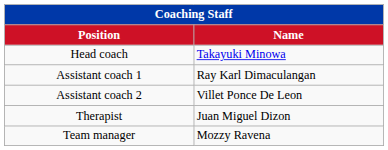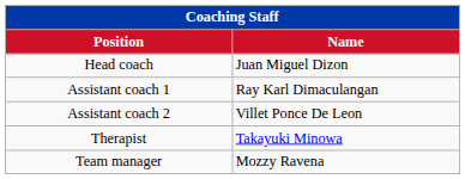Head coach | Name: Takayuki Minowa -> Juan Miguel Dizon
Therapist | Name: Juan Miguel Dizon -> Takayuki Minowa
